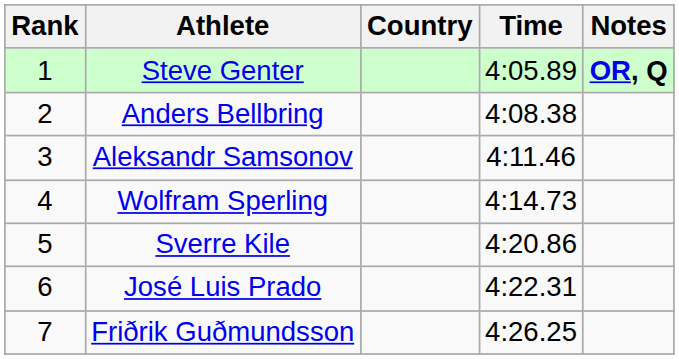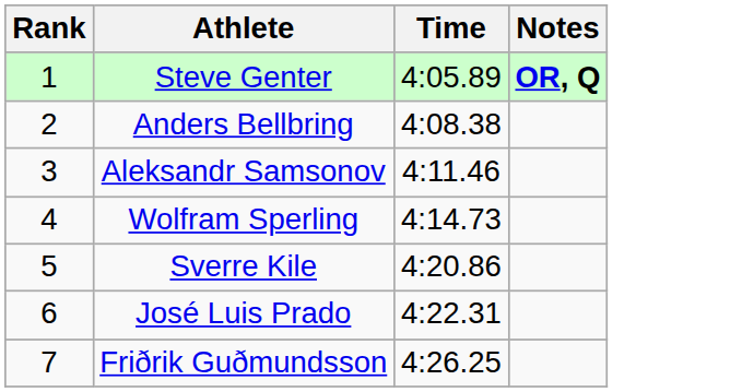- column: Country
